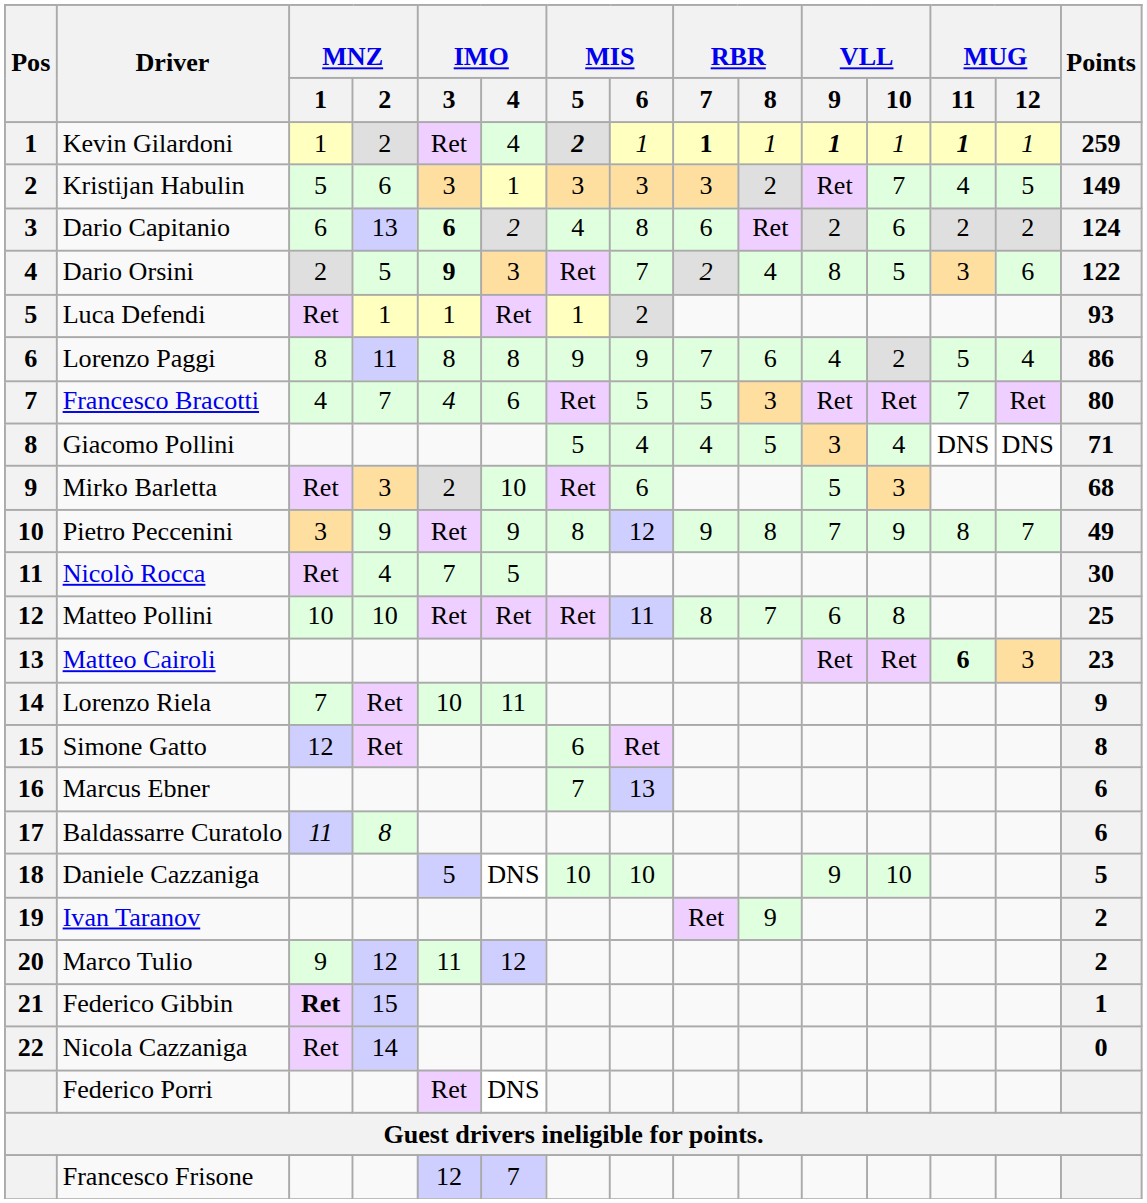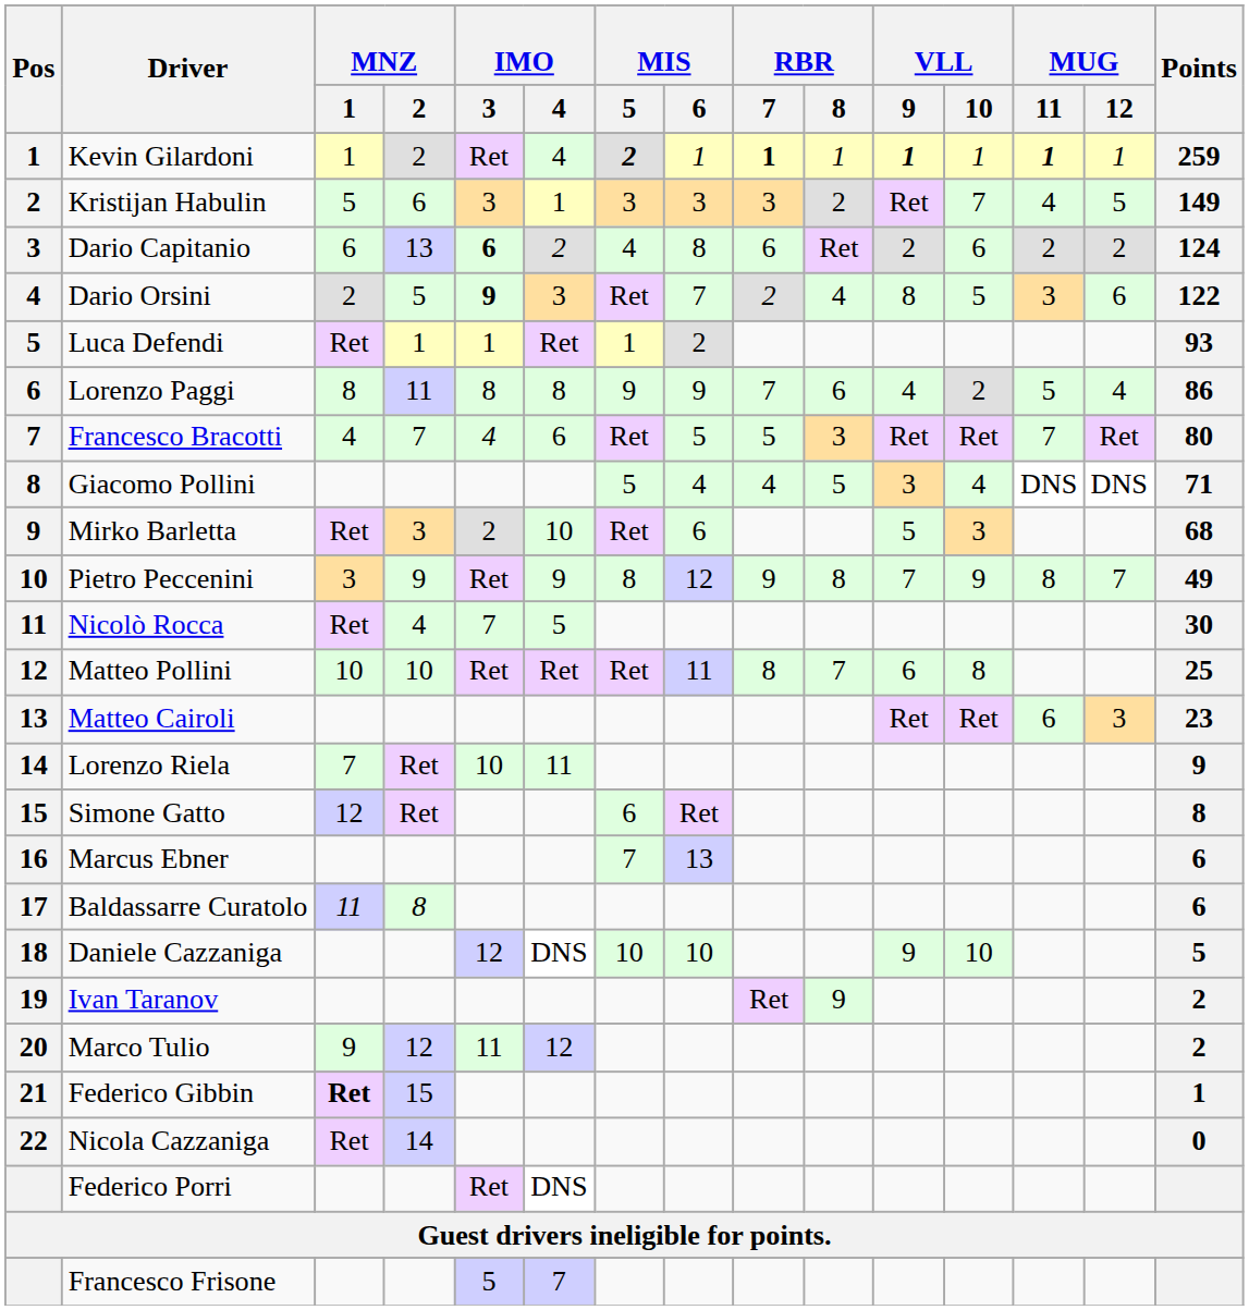Matteo Cairoli | MUG / 11: bold -> normal
Daniele Cazzaniga | IMO / 3: 5 -> 12
Francesco Frisone | IMO / 3: 12 -> 5
